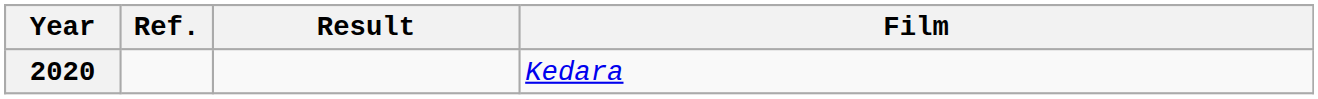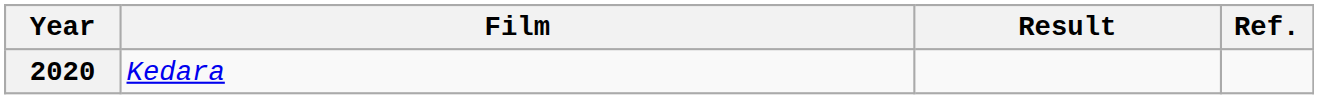columns swapped: Film <-> Ref.
